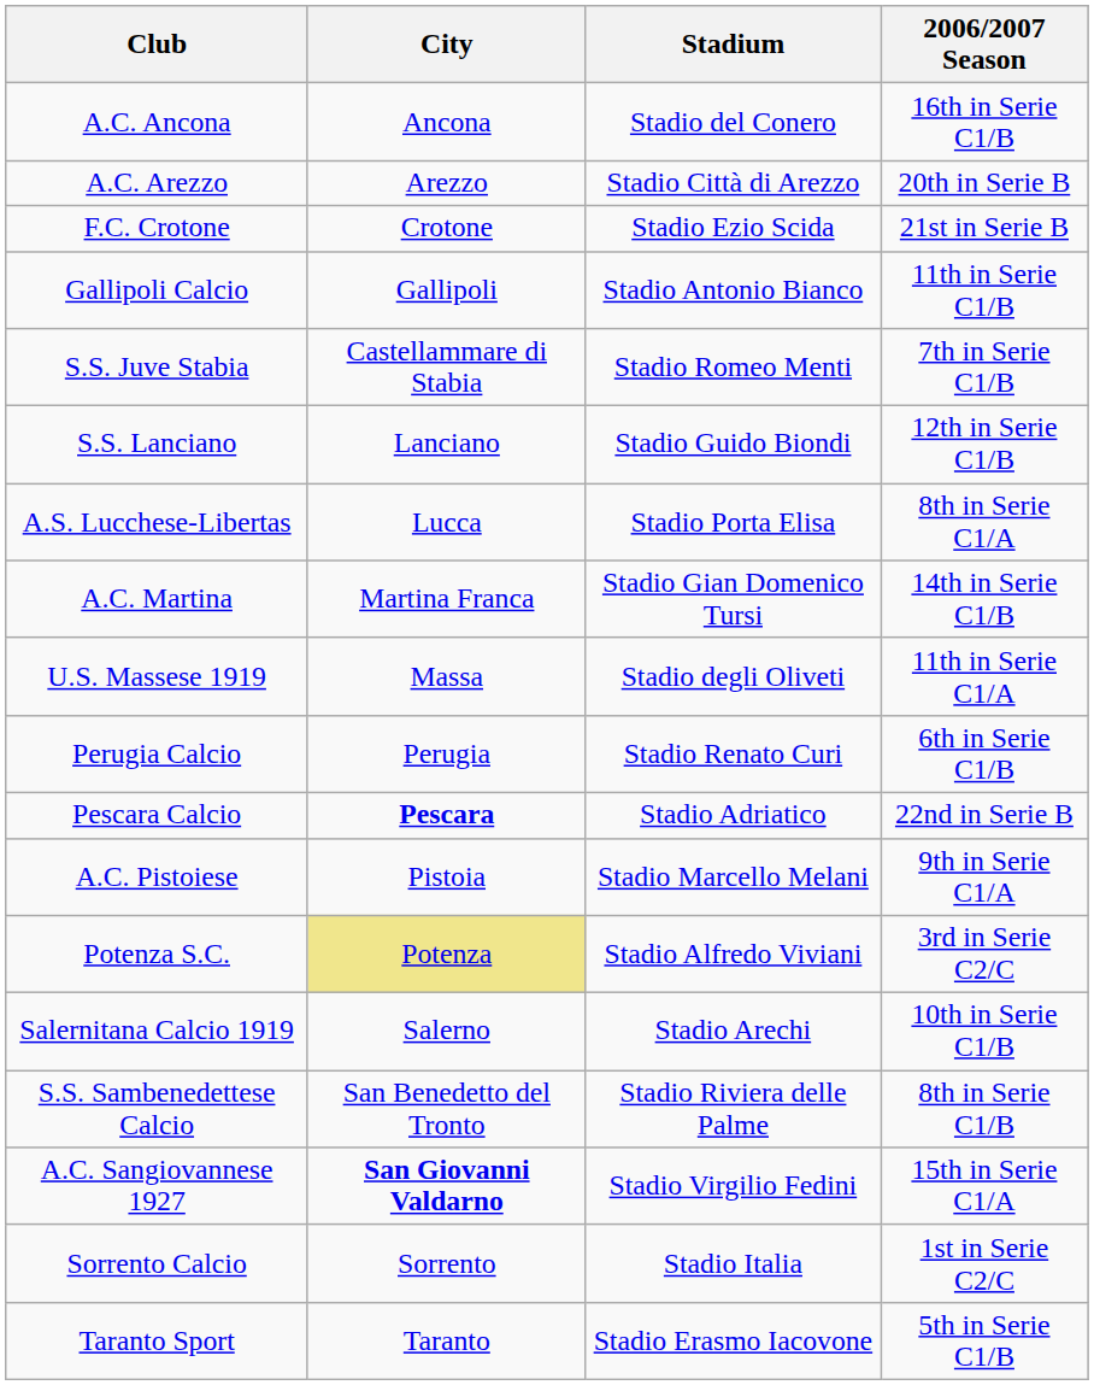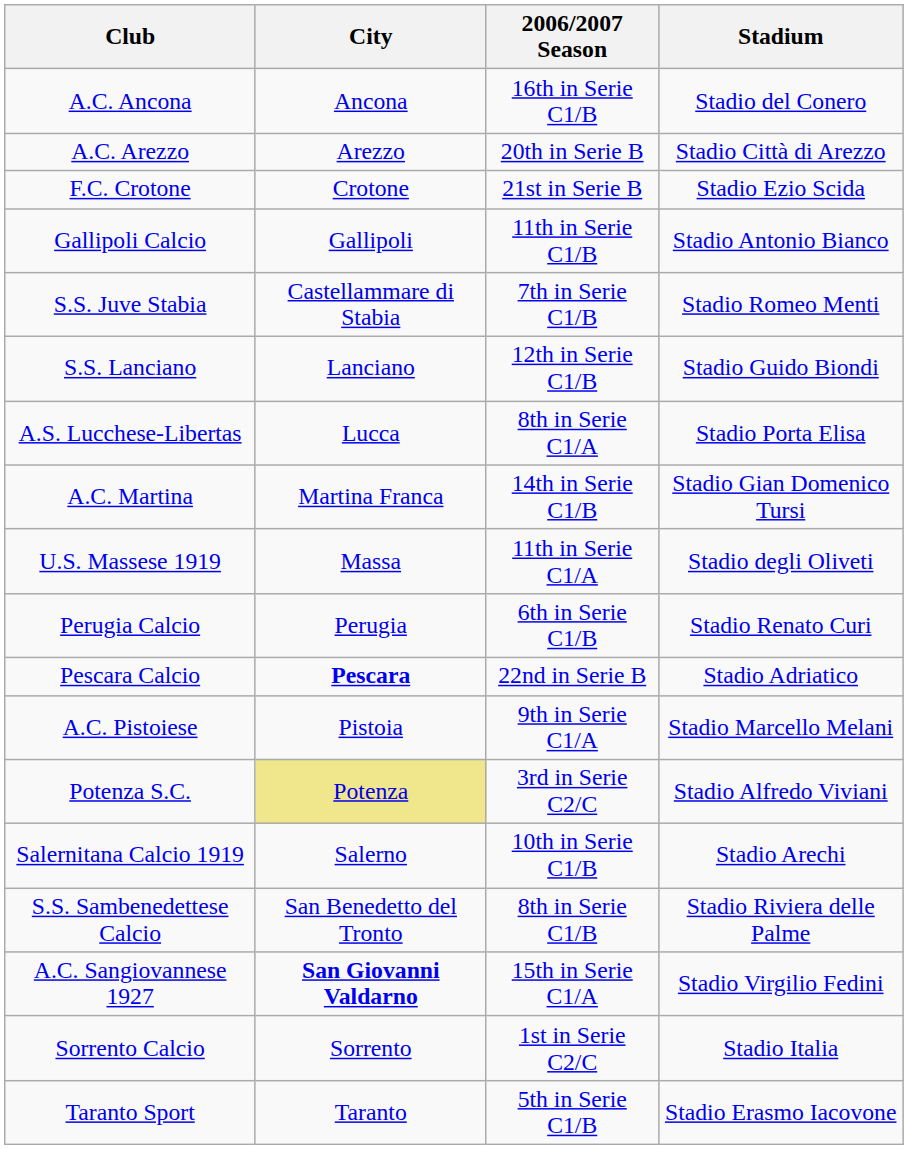columns swapped: Stadium <-> 2006/2007 Season
